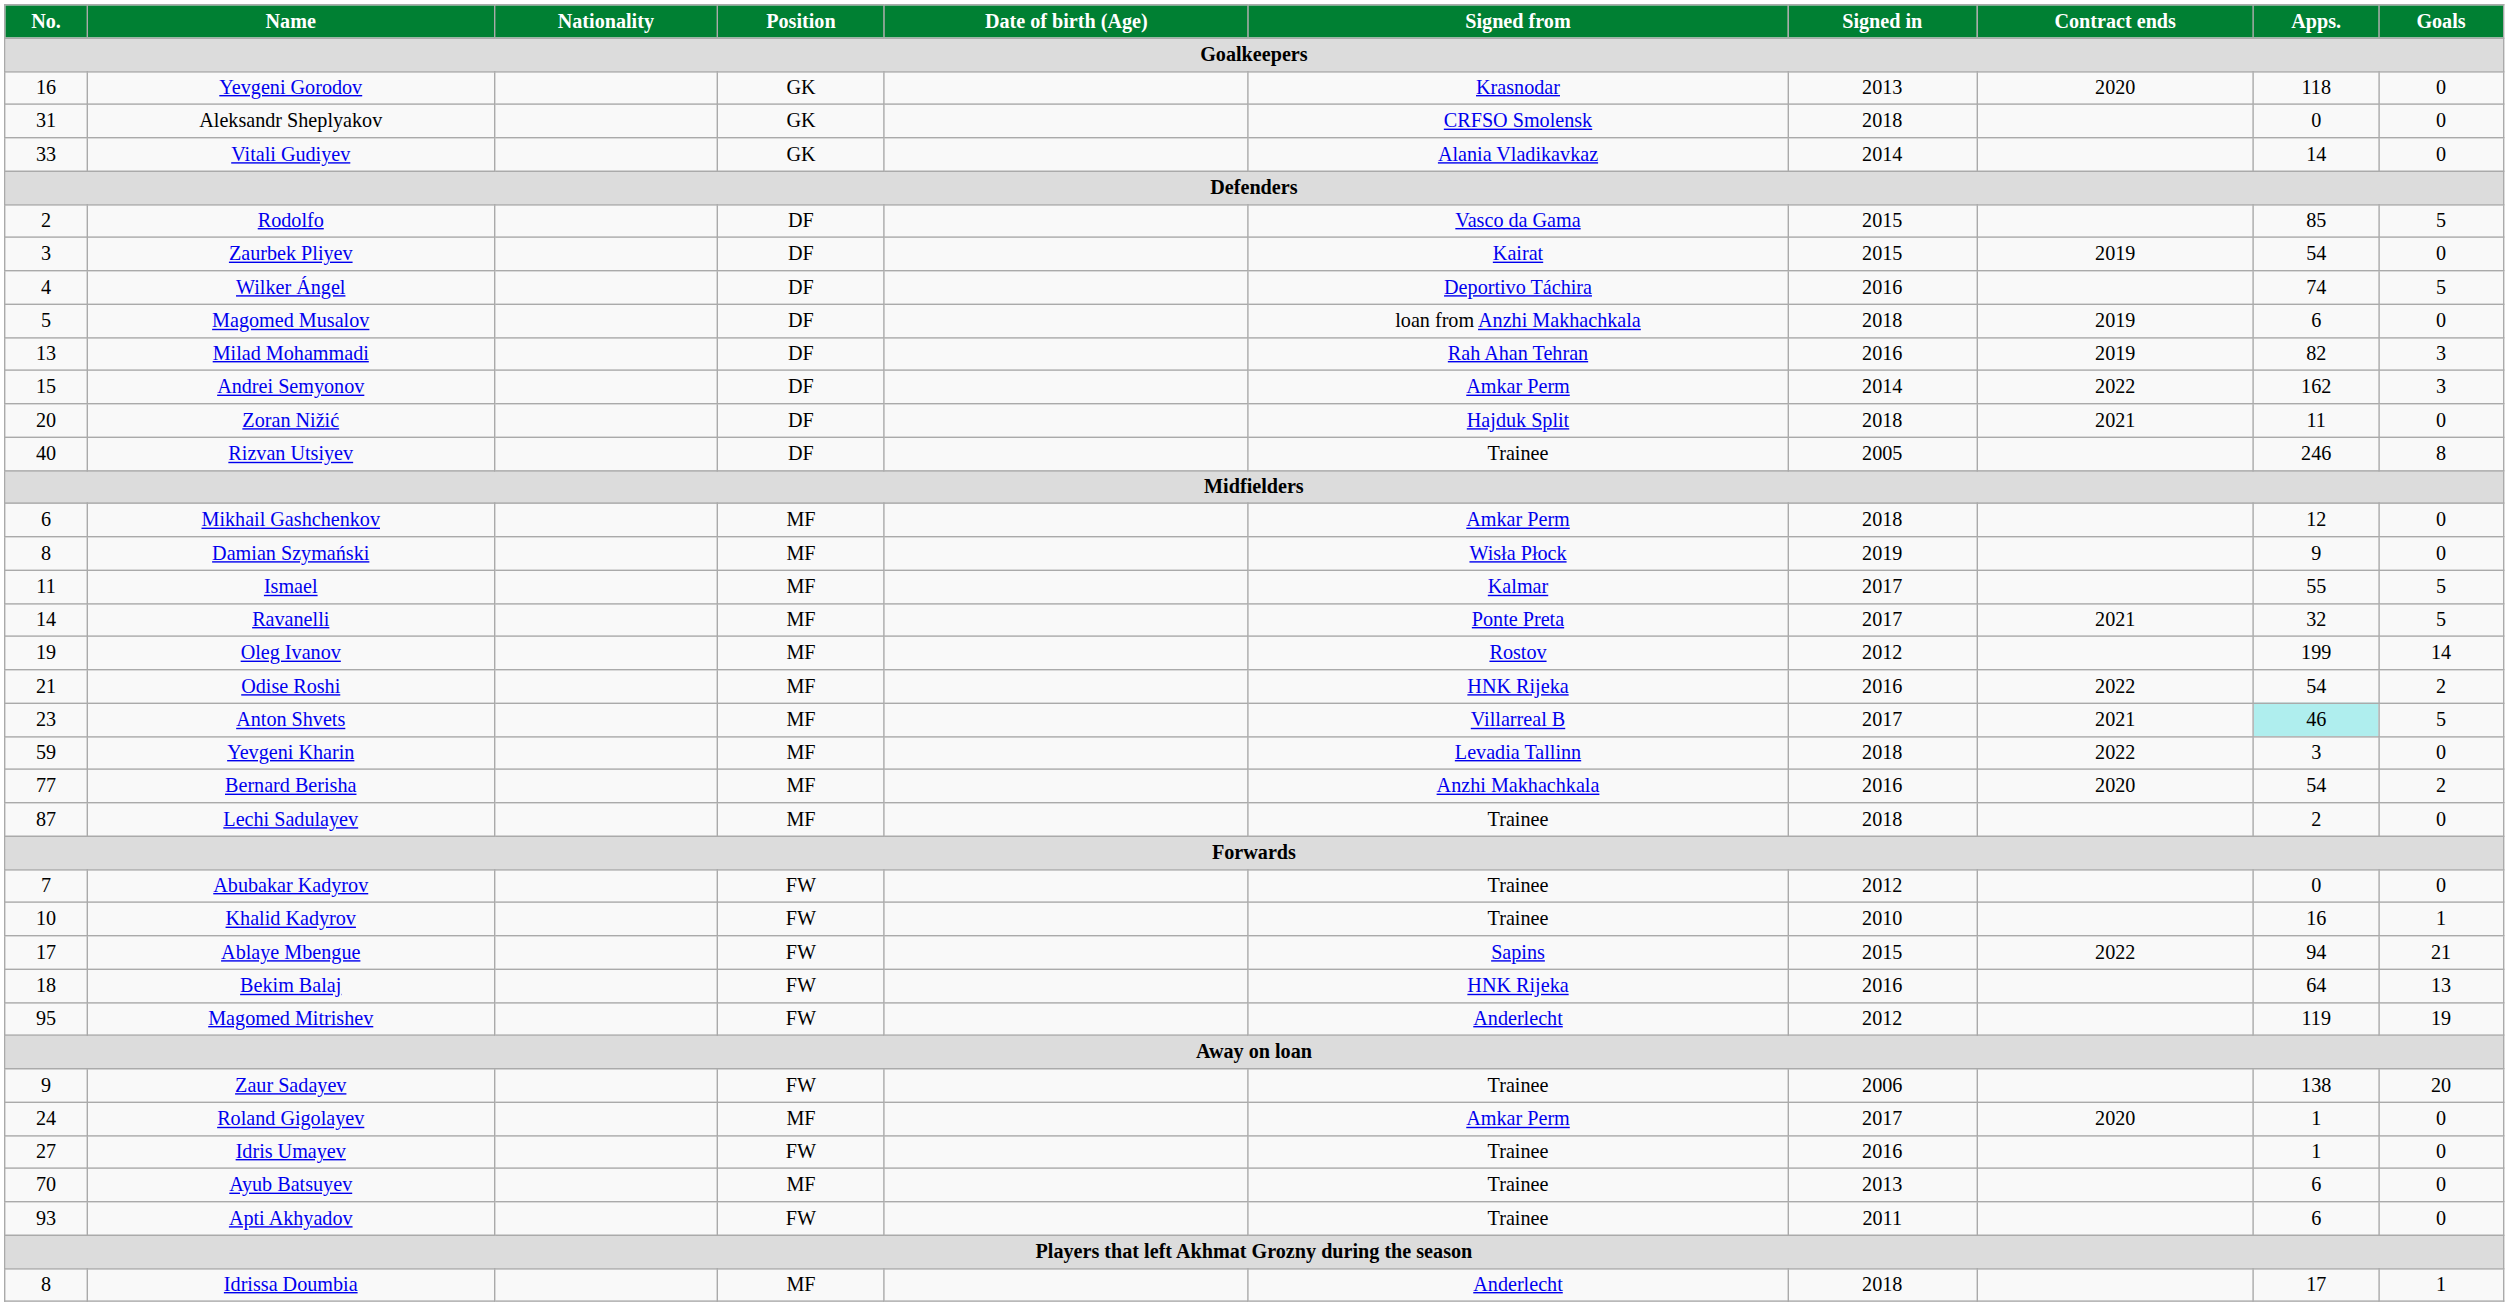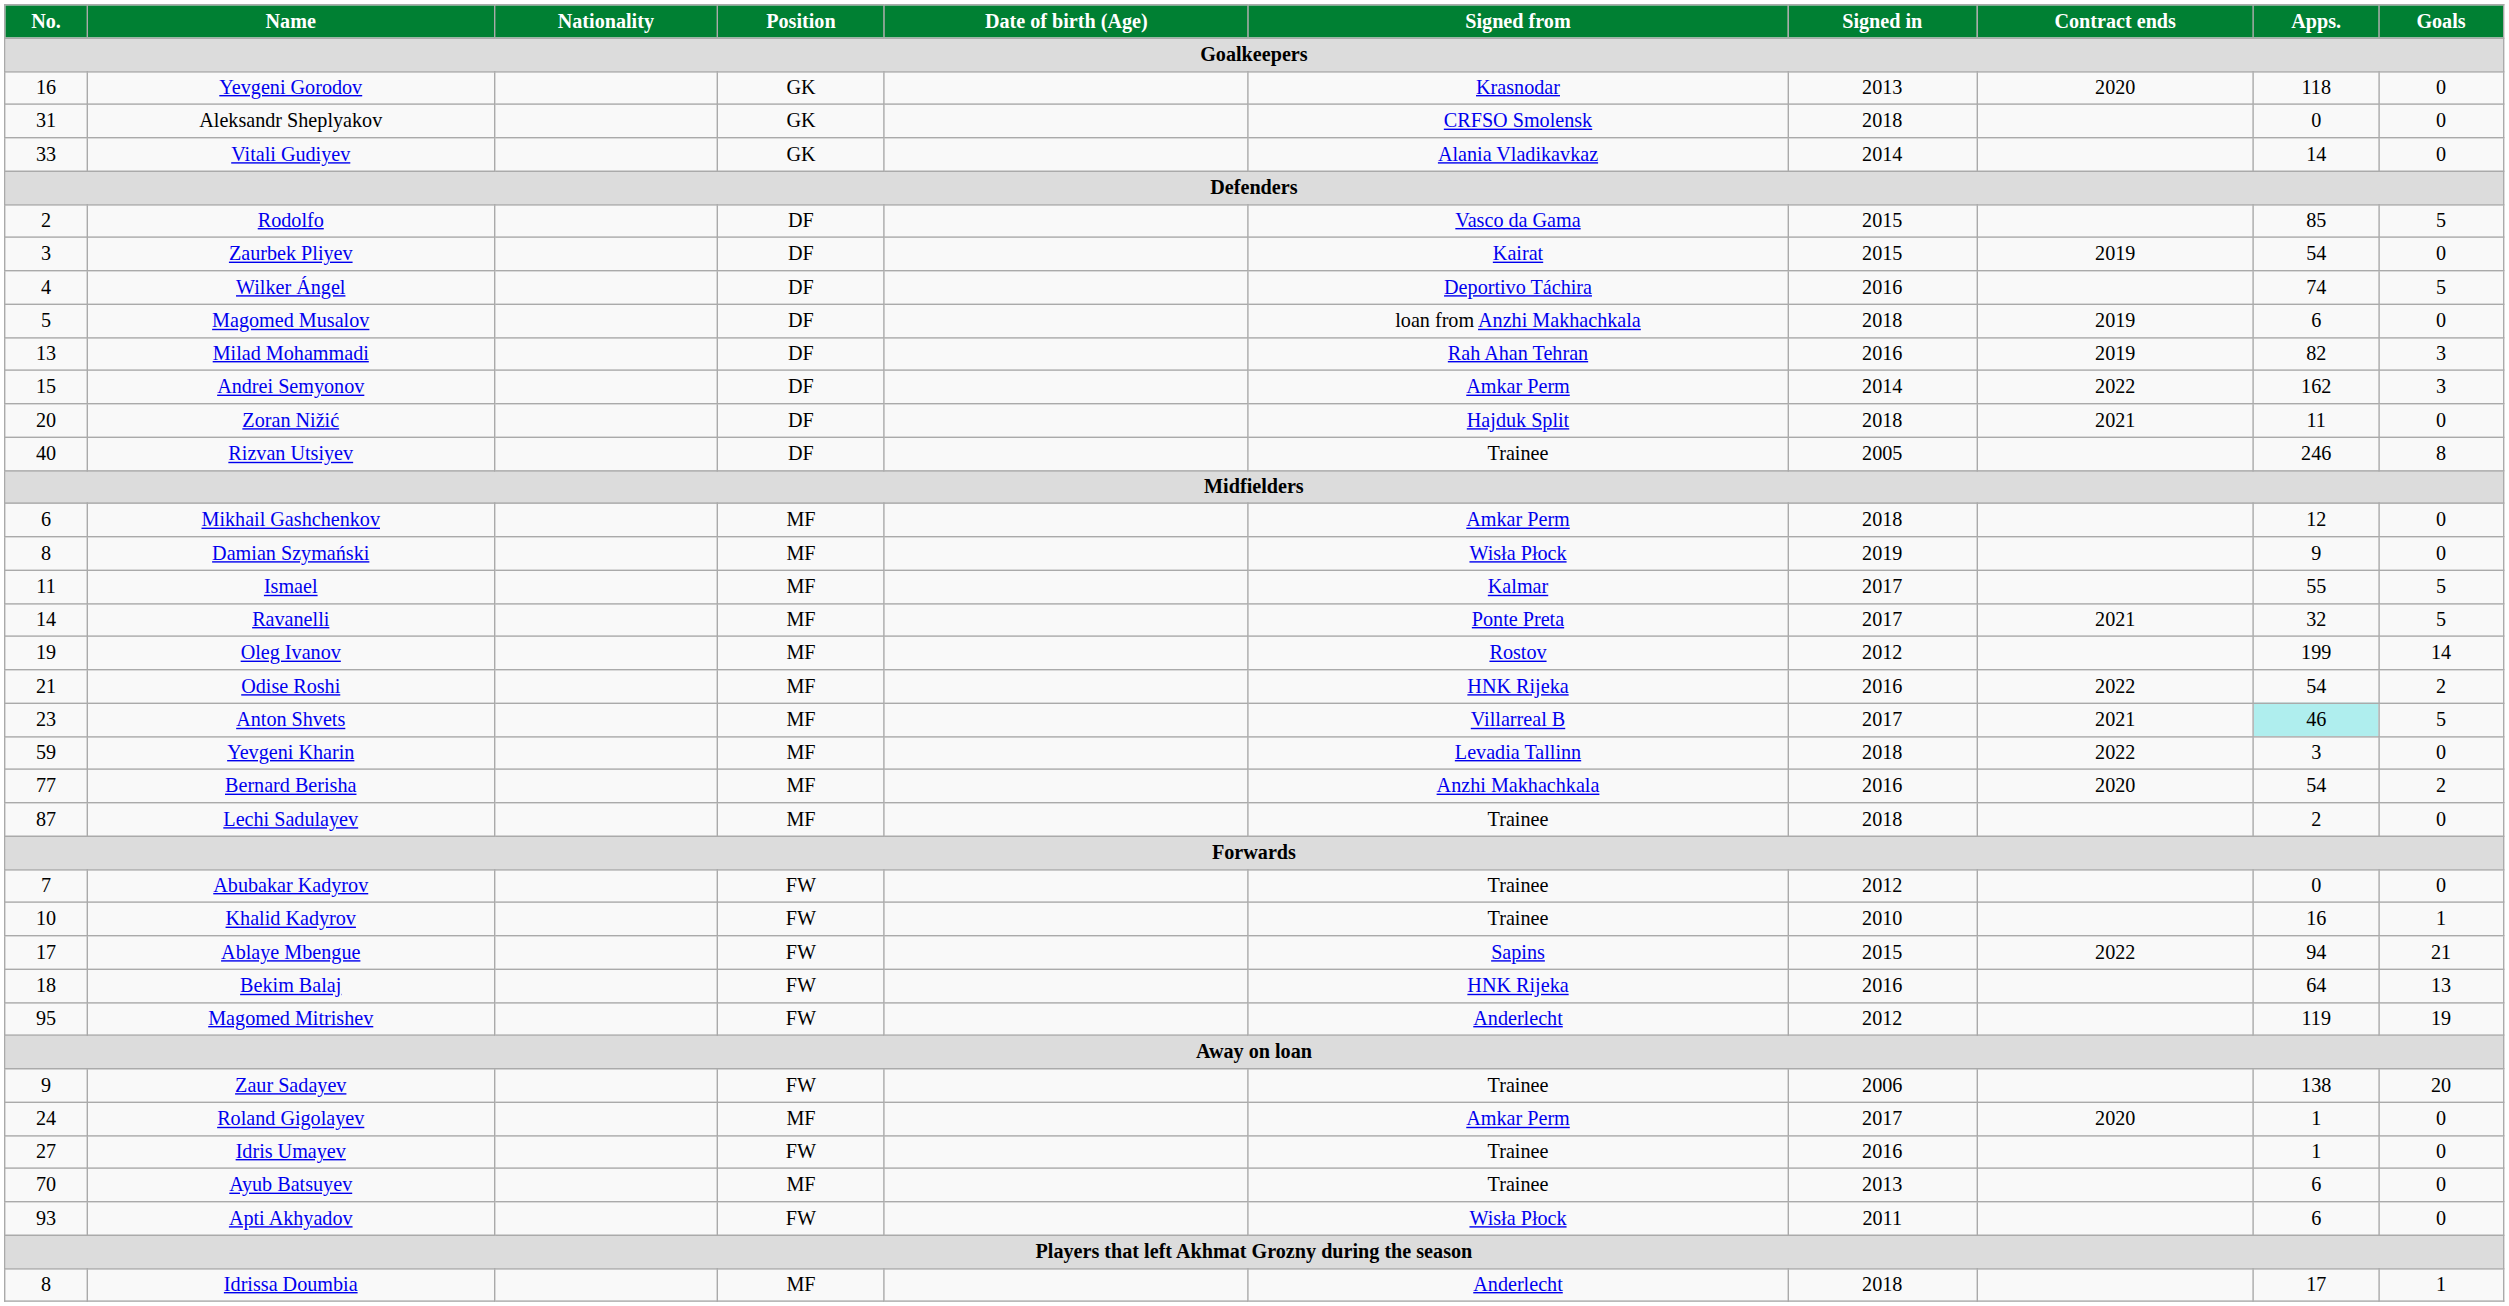Apti Akhyadov | Signed from: Trainee -> Wisła Płock
